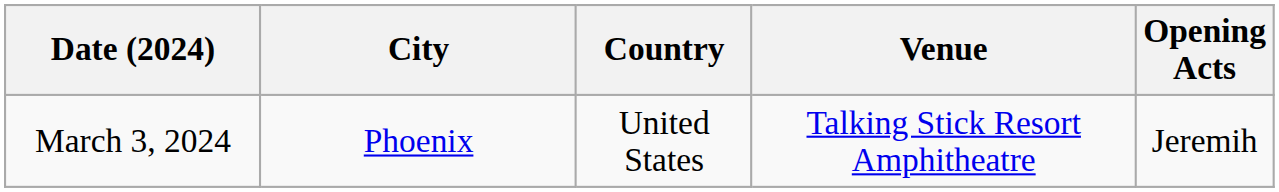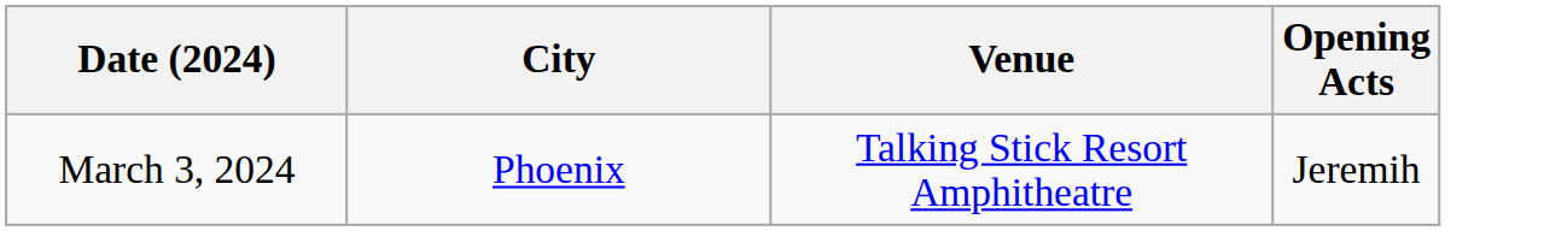- column: Country | United States
